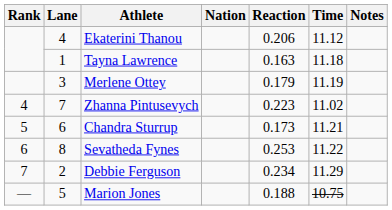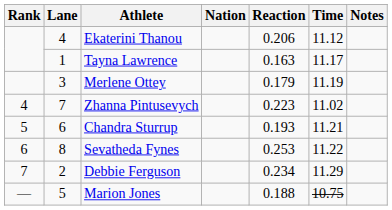Tayna Lawrence | Time: 11.18 -> 11.17
Chandra Sturrup | Reaction: 0.173 -> 0.193
